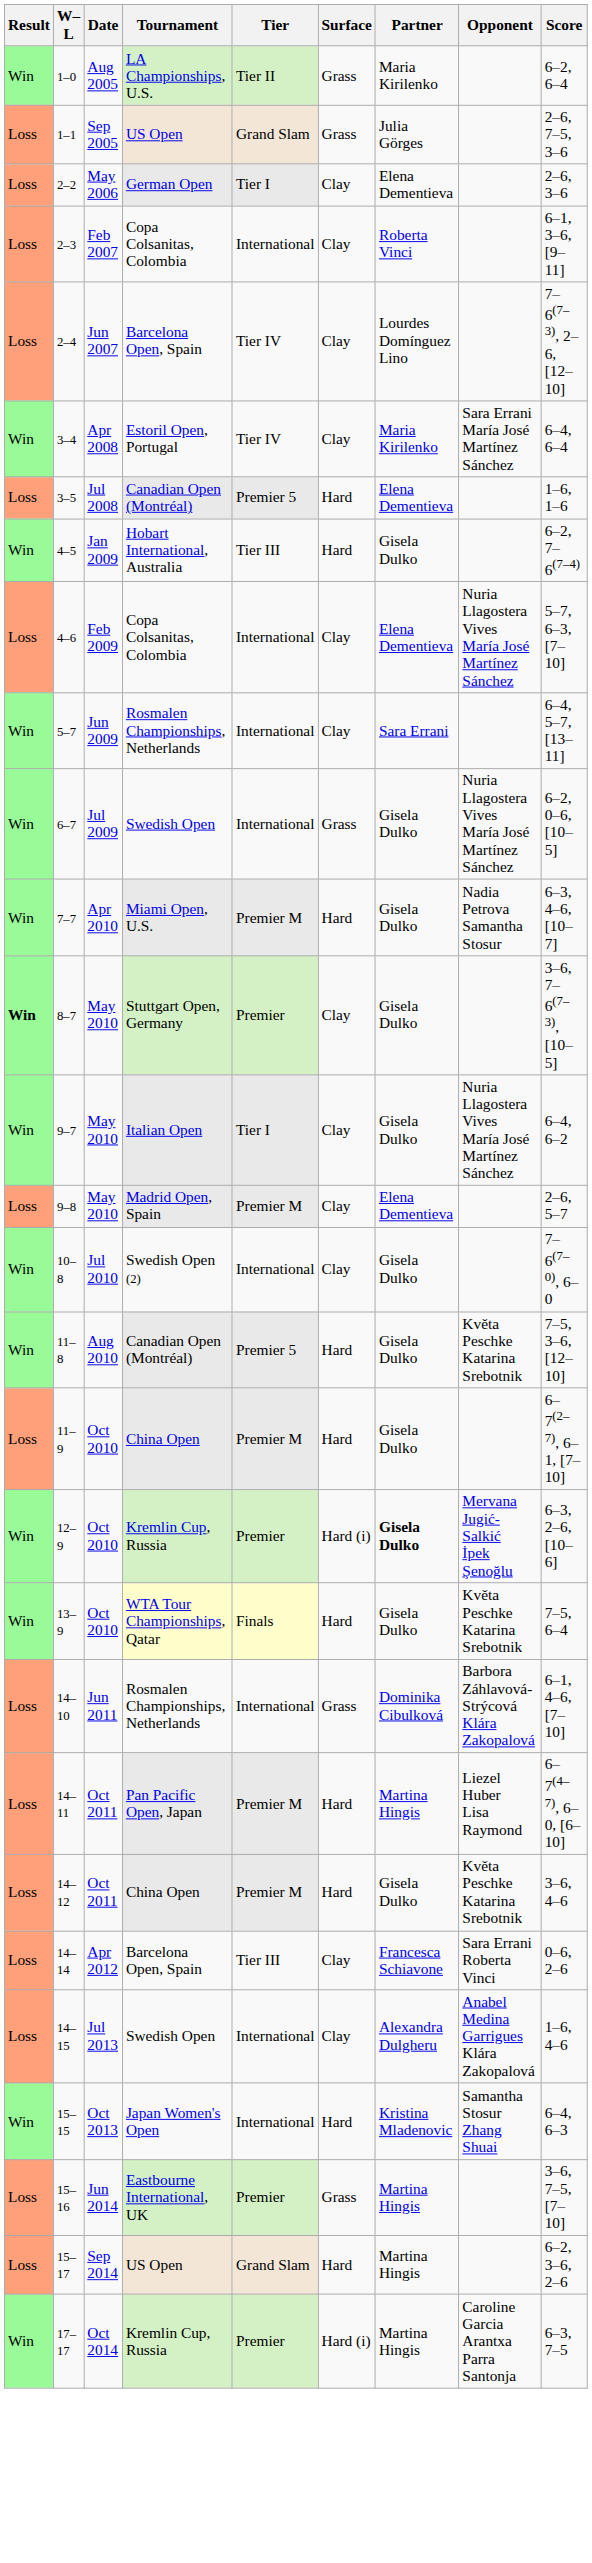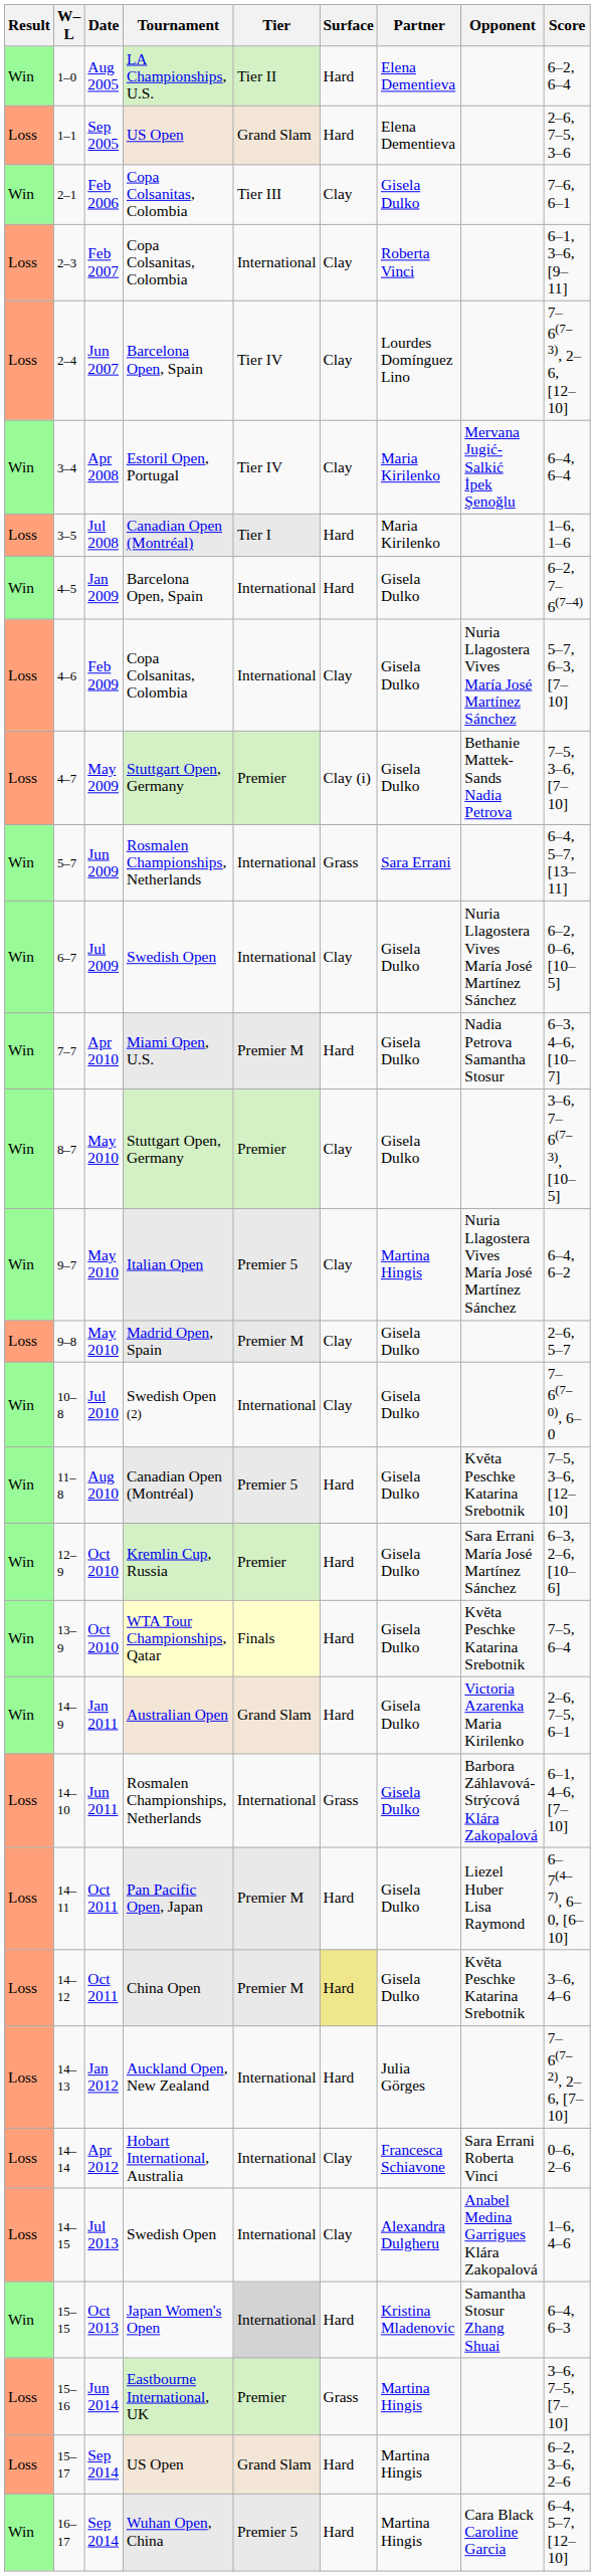1–0 | Surface: Grass -> Hard
1–0 | Partner: Maria Kirilenko -> Elena Dementieva
1–1 | Surface: Grass -> Hard
1–1 | Partner: Julia Görges -> Elena Dementieva
+ row: Win | 2–1 | Feb 2006 | Copa Colsanitas, Colombia | Tier III | Clay | Gisela Dulko | 7–6, 6–1
- row: Loss | 2–2 | May 2006 | German Open | Tier I | Clay | Elena Dementieva | 2–6, 3–6
3–4 | Opponent: Sara Errani María José Martínez Sánchez -> Mervana Jugić-Salkić İpek Şenoğlu
3–5 | Tier: Premier 5 -> Tier I
3–5 | Partner: Elena Dementieva -> Maria Kirilenko
4–5 | Tournament: Hobart International, Australia -> Barcelona Open, Spain
4–5 | Tier: Tier III -> International
4–6 | Partner: Elena Dementieva -> Gisela Dulko
+ row: Loss | 4–7 | May 2009 | Stuttgart Open, Germany | Premier | Clay (i) | Gisela Dulko | Bethanie Mattek-Sands Nadia Petrova | 7–5, 3–6, [7–10]
5–7 | Surface: Clay -> Grass
6–7 | Surface: Grass -> Clay
8–7 | Result: bold -> normal
9–7 | Tier: Tier I -> Premier 5
9–7 | Partner: Gisela Dulko -> Martina Hingis
9–8 | Partner: Elena Dementieva -> Gisela Dulko
- row: Loss | 11–9 | Oct 2010 | China Open | Premier M | Hard | Gisela Dulko | 6–7(2–7), 6–1, [7–10]
12–9 | Surface: Hard (i) -> Hard
12–9 | Partner: bold -> normal
12–9 | Opponent: Mervana Jugić-Salkić İpek Şenoğlu -> Sara Errani María José Martínez Sánchez
+ row: Win | 14–9 | Jan 2011 | Australian Open | Grand Slam | Hard | Gisela Dulko | Victoria Azarenka Maria Kirilenko | 2–6, 7–5, 6–1
14–10 | Partner: Dominika Cibulková -> Gisela Dulko
14–11 | Partner: Martina Hingis -> Gisela Dulko
14–12 | Surface: no background -> khaki background
+ row: Loss | 14–13 | Jan 2012 | Auckland Open, New Zealand | International | Hard | Julia Görges | 7–6(7–2), 2–6, [7–10]
14–14 | Tournament: Barcelona Open, Spain -> Hobart International, Australia
14–14 | Tier: Tier III -> International
15–15 | Tier: no background -> lightgrey background
+ row: Win | 16–17 | Sep 2014 | Wuhan Open, China | Premier 5 | Hard | Martina Hingis | Cara Black Caroline Garcia | 6–4, 5–7, [12–10]
- row: Win | 17–17 | Oct 2014 | Kremlin Cup, Russia | Premier | Hard (i) | Martina Hingis | Caroline Garcia Arantxa Parra Santonja | 6–3, 7–5
